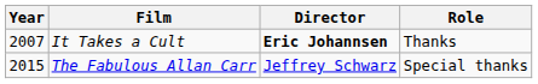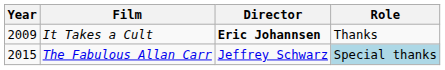It Takes a Cult | Year: 2007 -> 2009
The Fabulous Allan Carr | Role: no background -> lightblue background
